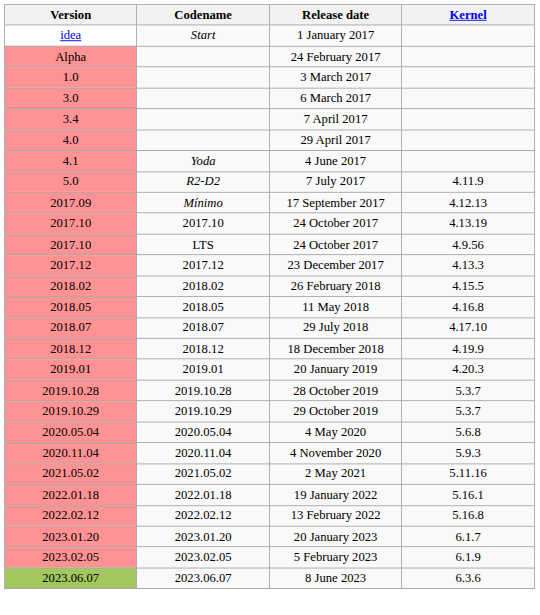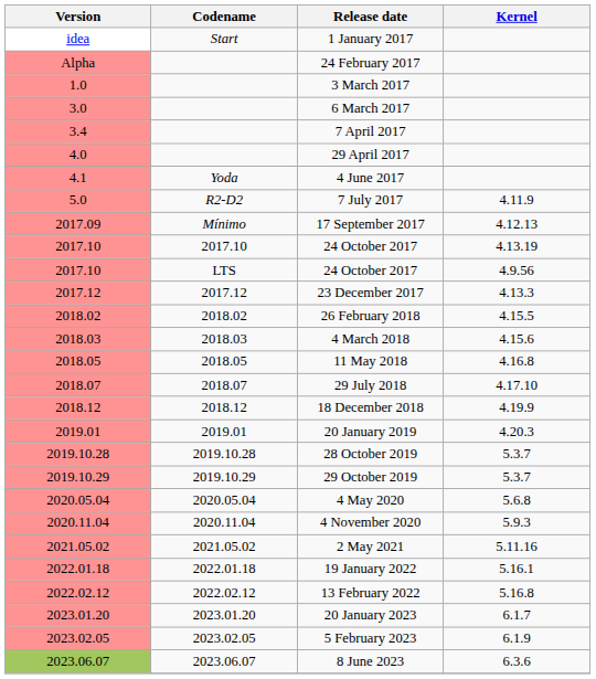+ row: 2018.03 | 2018.03 | 4 March 2018 | 4.15.6
